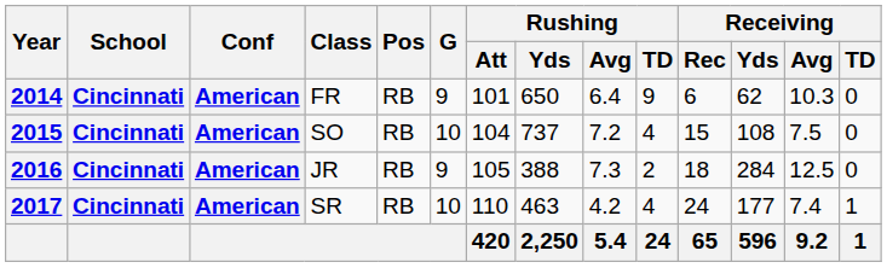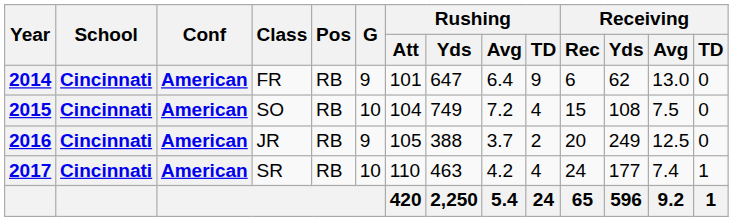2014 | Rushing / Yds: 650 -> 647
2014 | Receiving / Avg: 10.3 -> 13.0
2015 | Rushing / Yds: 737 -> 749
2016 | Rushing / Avg: 7.3 -> 3.7
2016 | Receiving / Rec: 18 -> 20
2016 | Receiving / Yds: 284 -> 249
